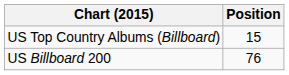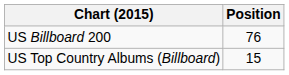rows swapped: US Billboard 200 <-> US Top Country Albums (Billboard)
